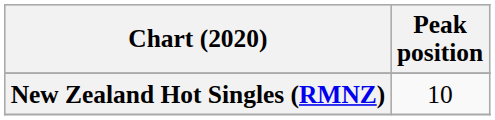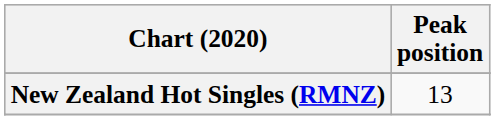New Zealand Hot Singles (RMNZ) | Peak position: 10 -> 13
